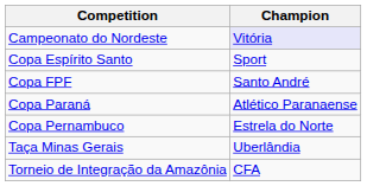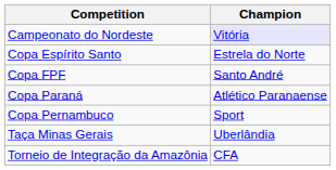Copa Espírito Santo | Champion: Sport -> Estrela do Norte
Copa Pernambuco | Champion: Estrela do Norte -> Sport
